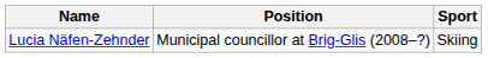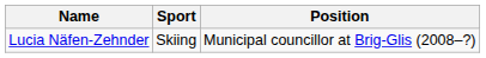columns swapped: Sport <-> Position
